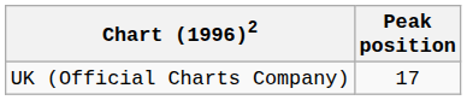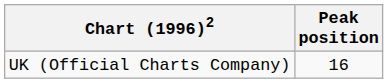UK (Official Charts Company) | Peak position: 17 -> 16
